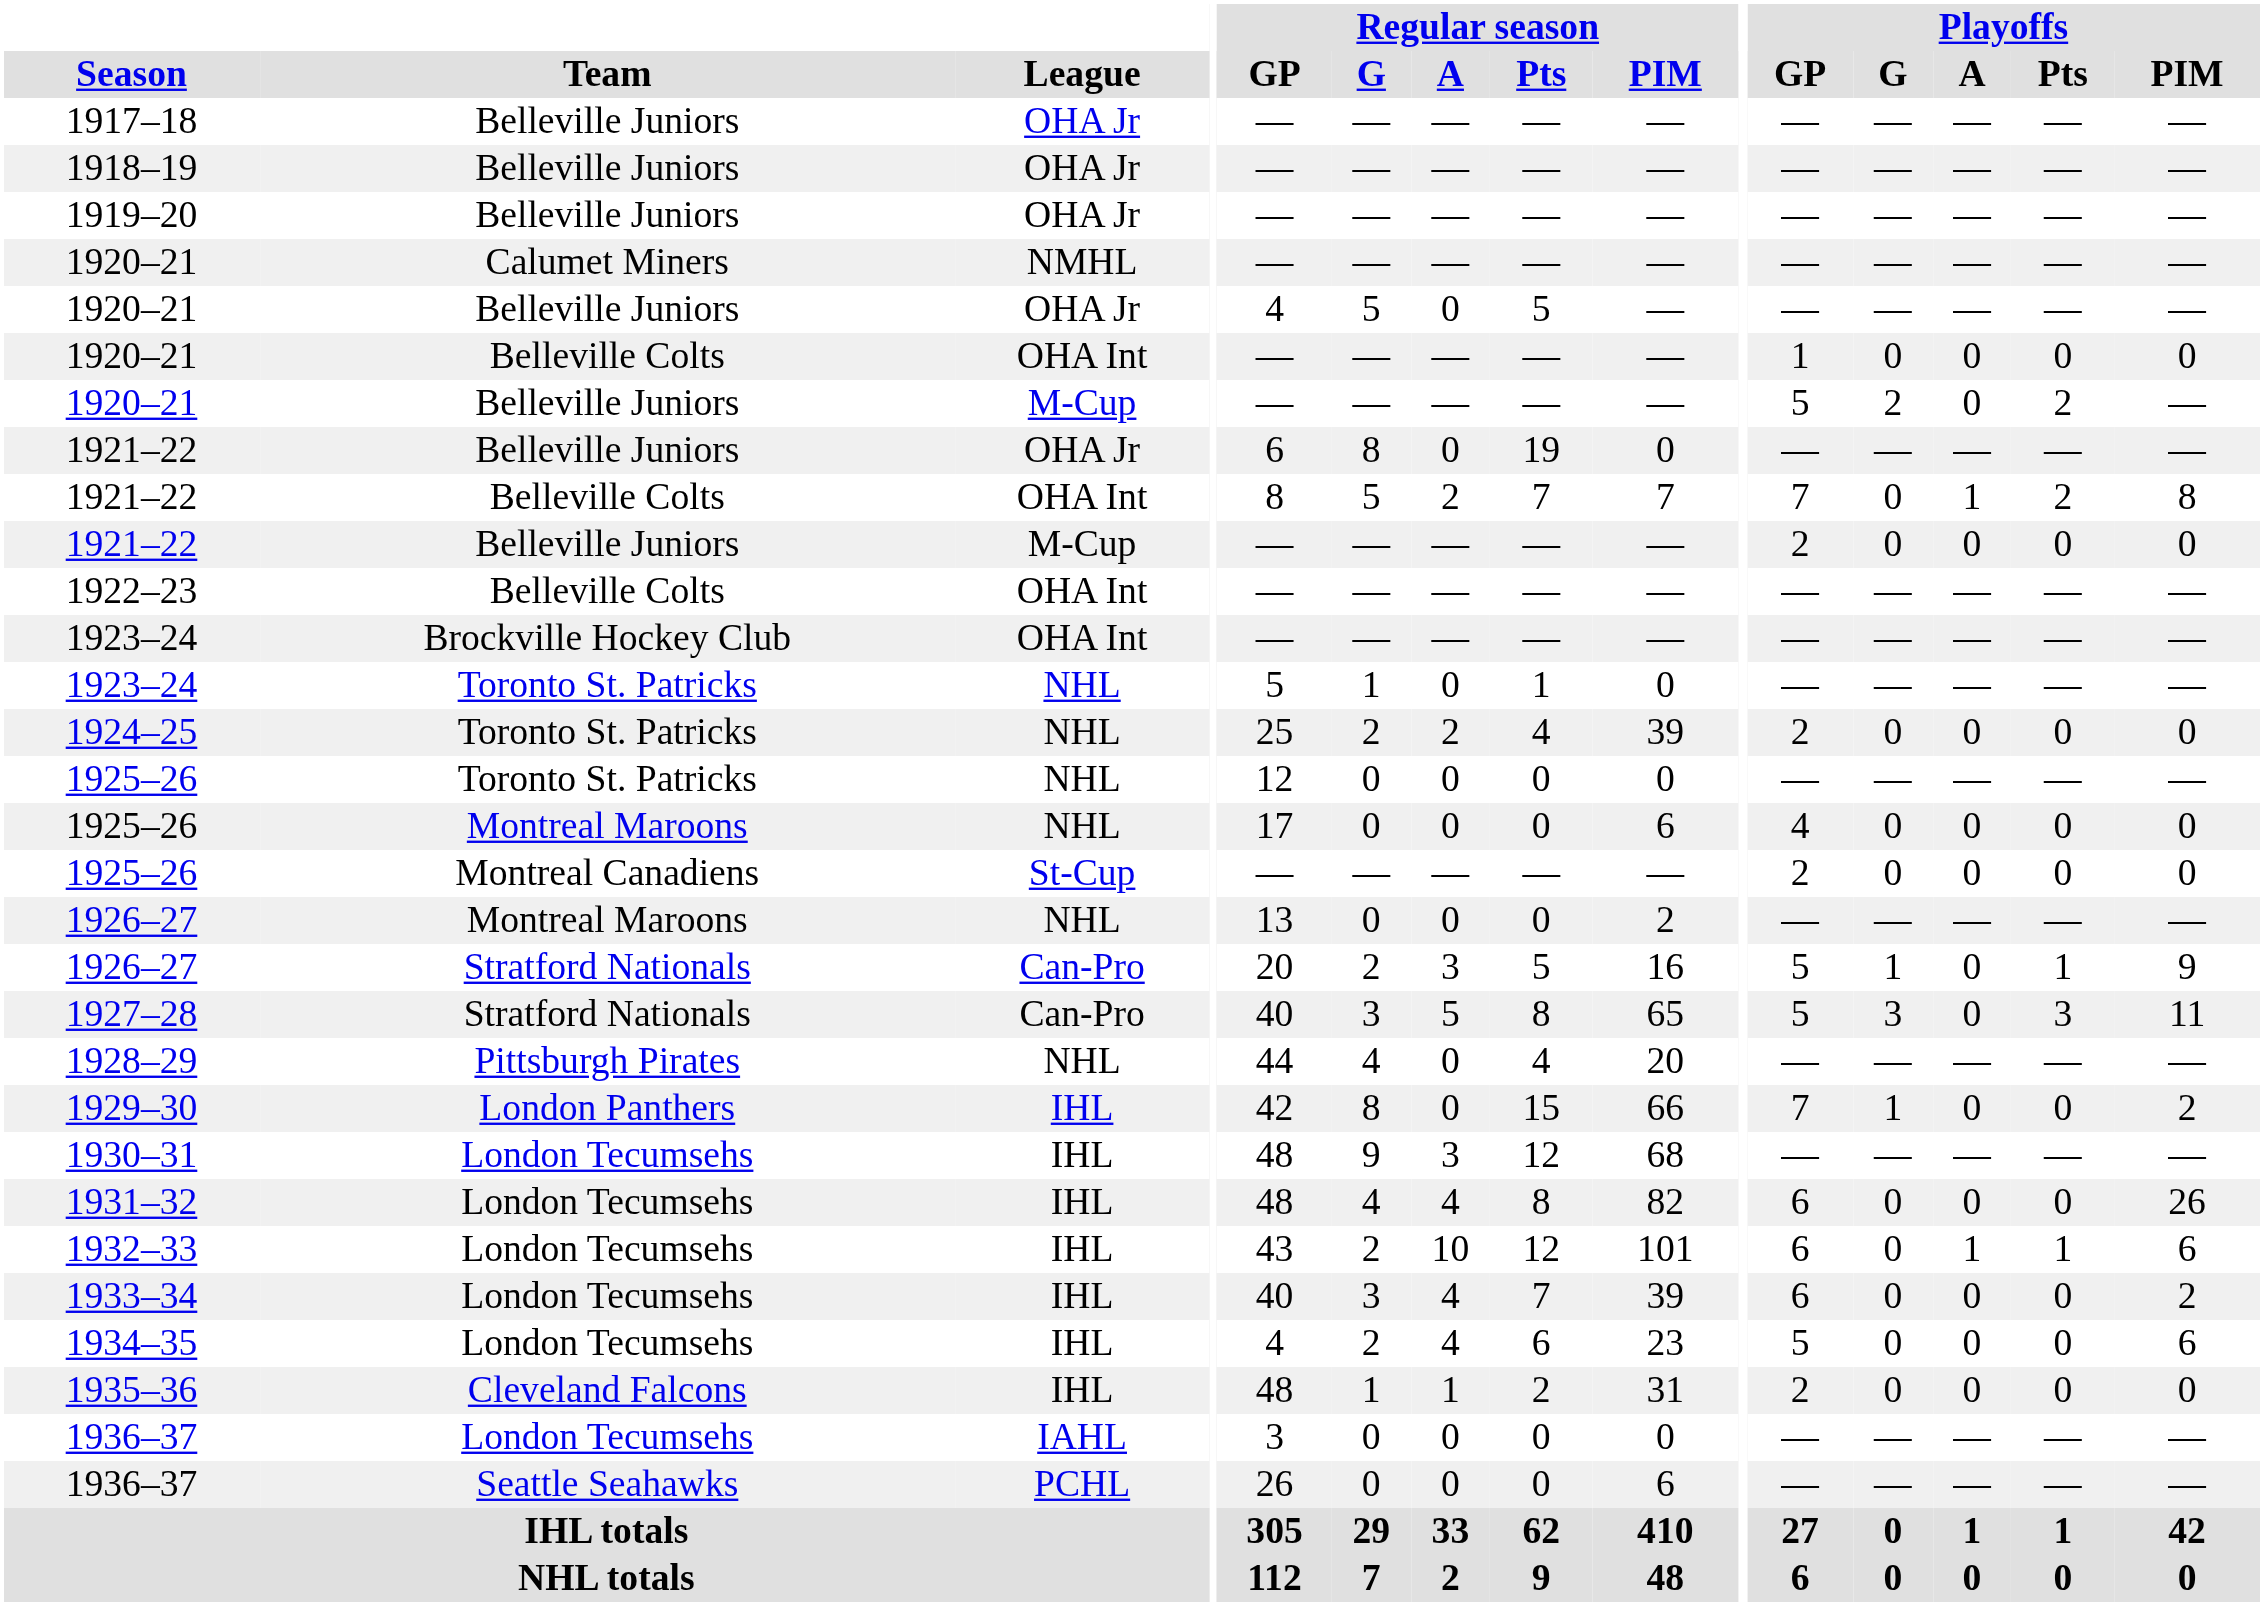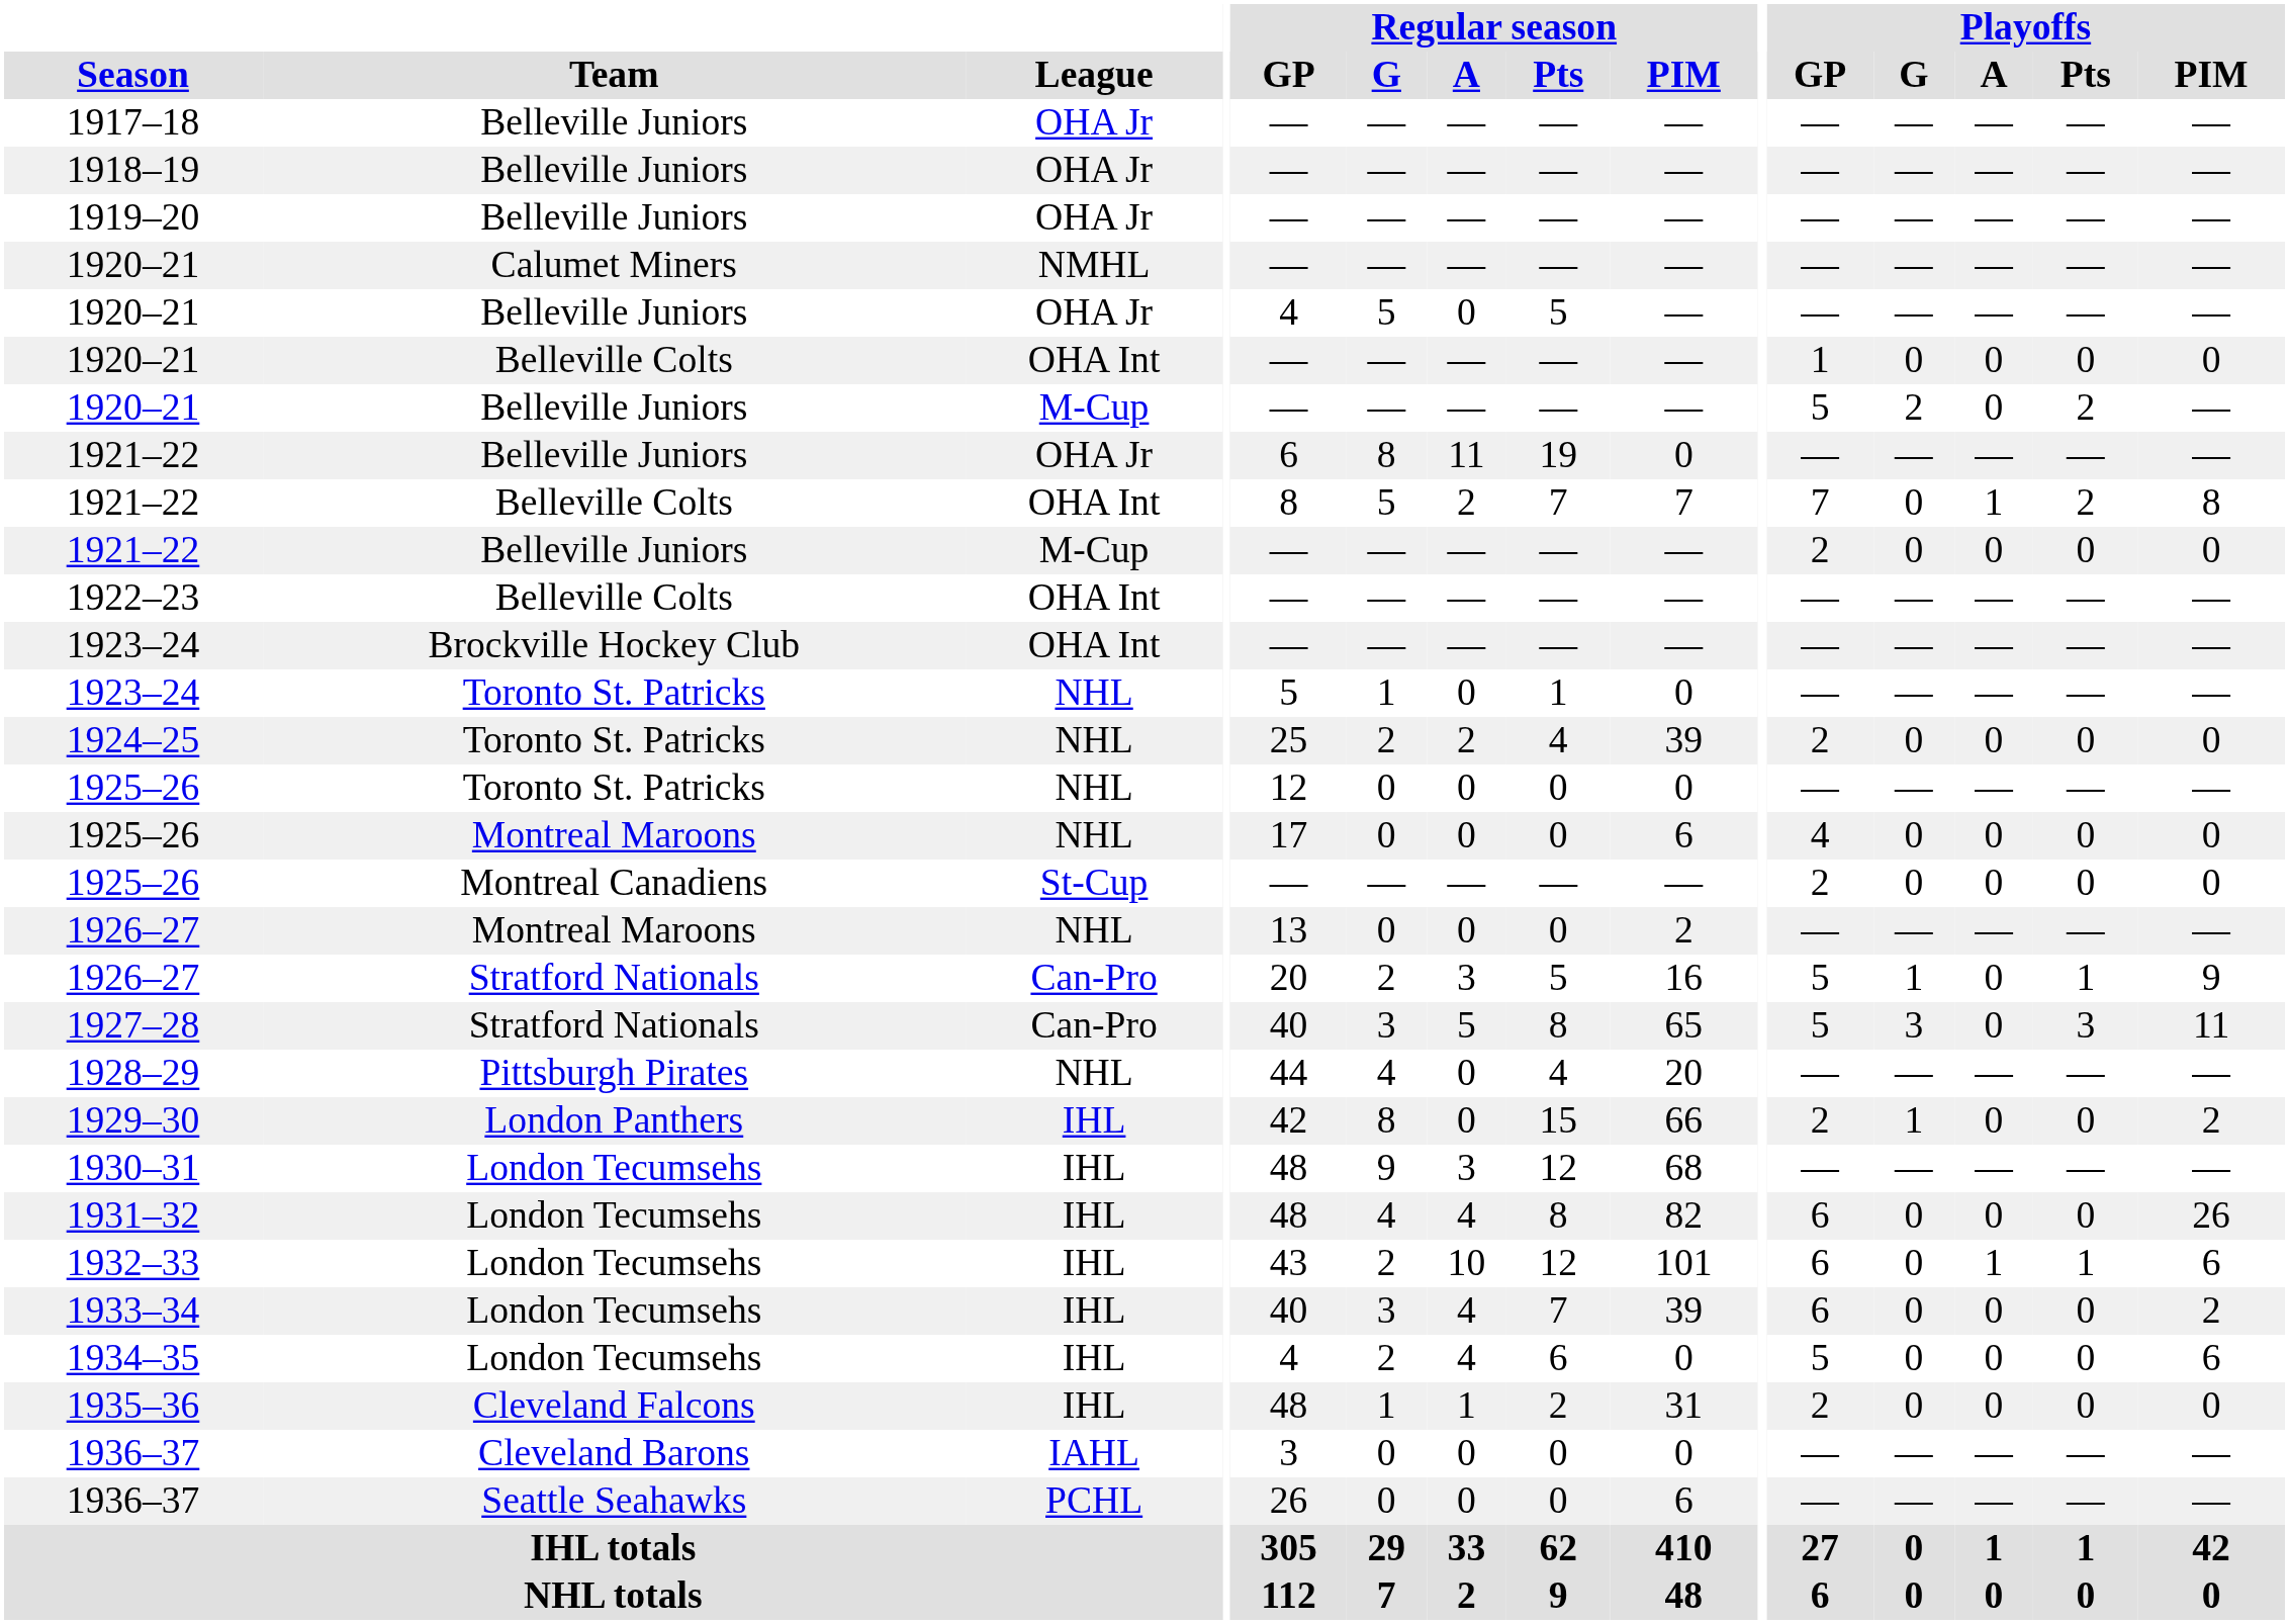1921–22 / OHA Jr | Regular season / A: 0 -> 11
1929–30 | Playoffs / GP: 7 -> 2
1934–35 | Regular season / PIM: 23 -> 0
1936–37 / IAHL | Team: London Tecumsehs -> Cleveland Barons
